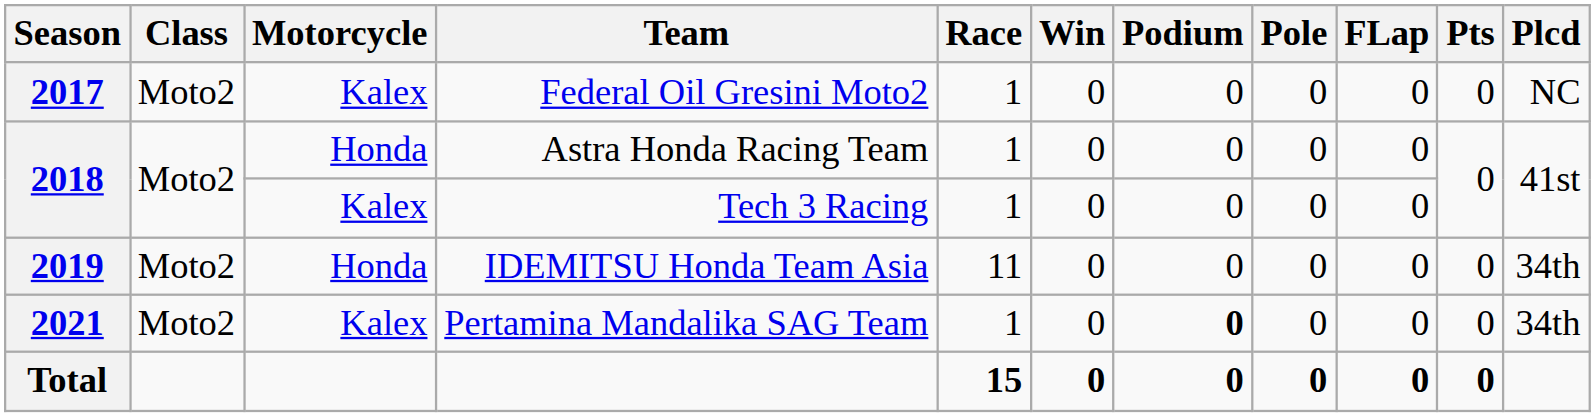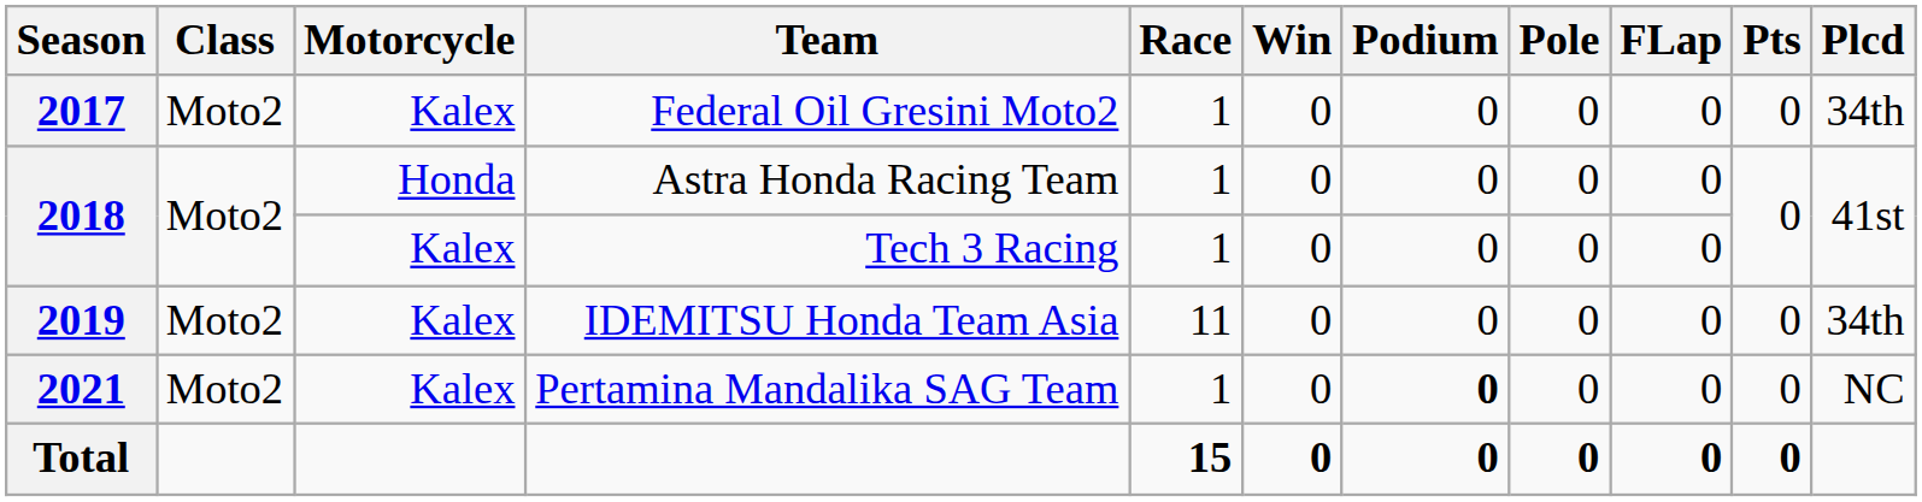Federal Oil Gresini Moto2 | Plcd: NC -> 34th
IDEMITSU Honda Team Asia | Motorcycle: Honda -> Kalex
Pertamina Mandalika SAG Team | Plcd: 34th -> NC
